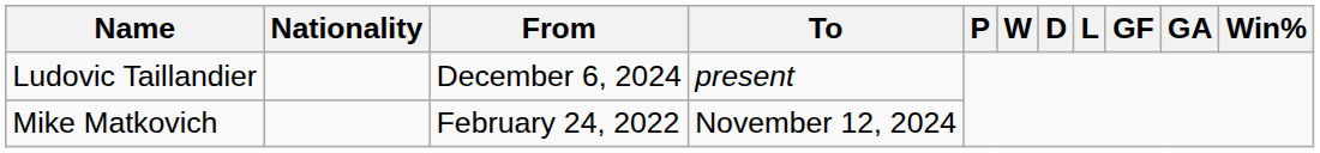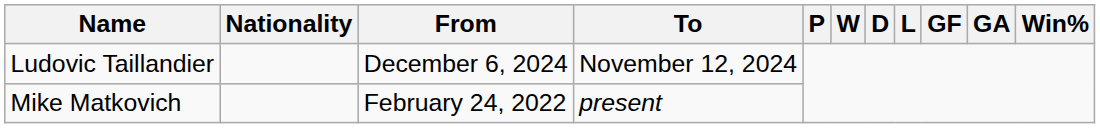Ludovic Taillandier | To: present -> November 12, 2024
Mike Matkovich | To: November 12, 2024 -> present
